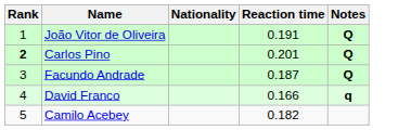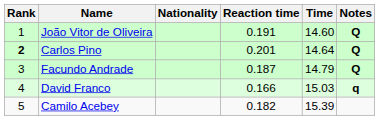+ column: Time | 14.60 | 14.64 | 14.79 | 15.03 | 15.39
